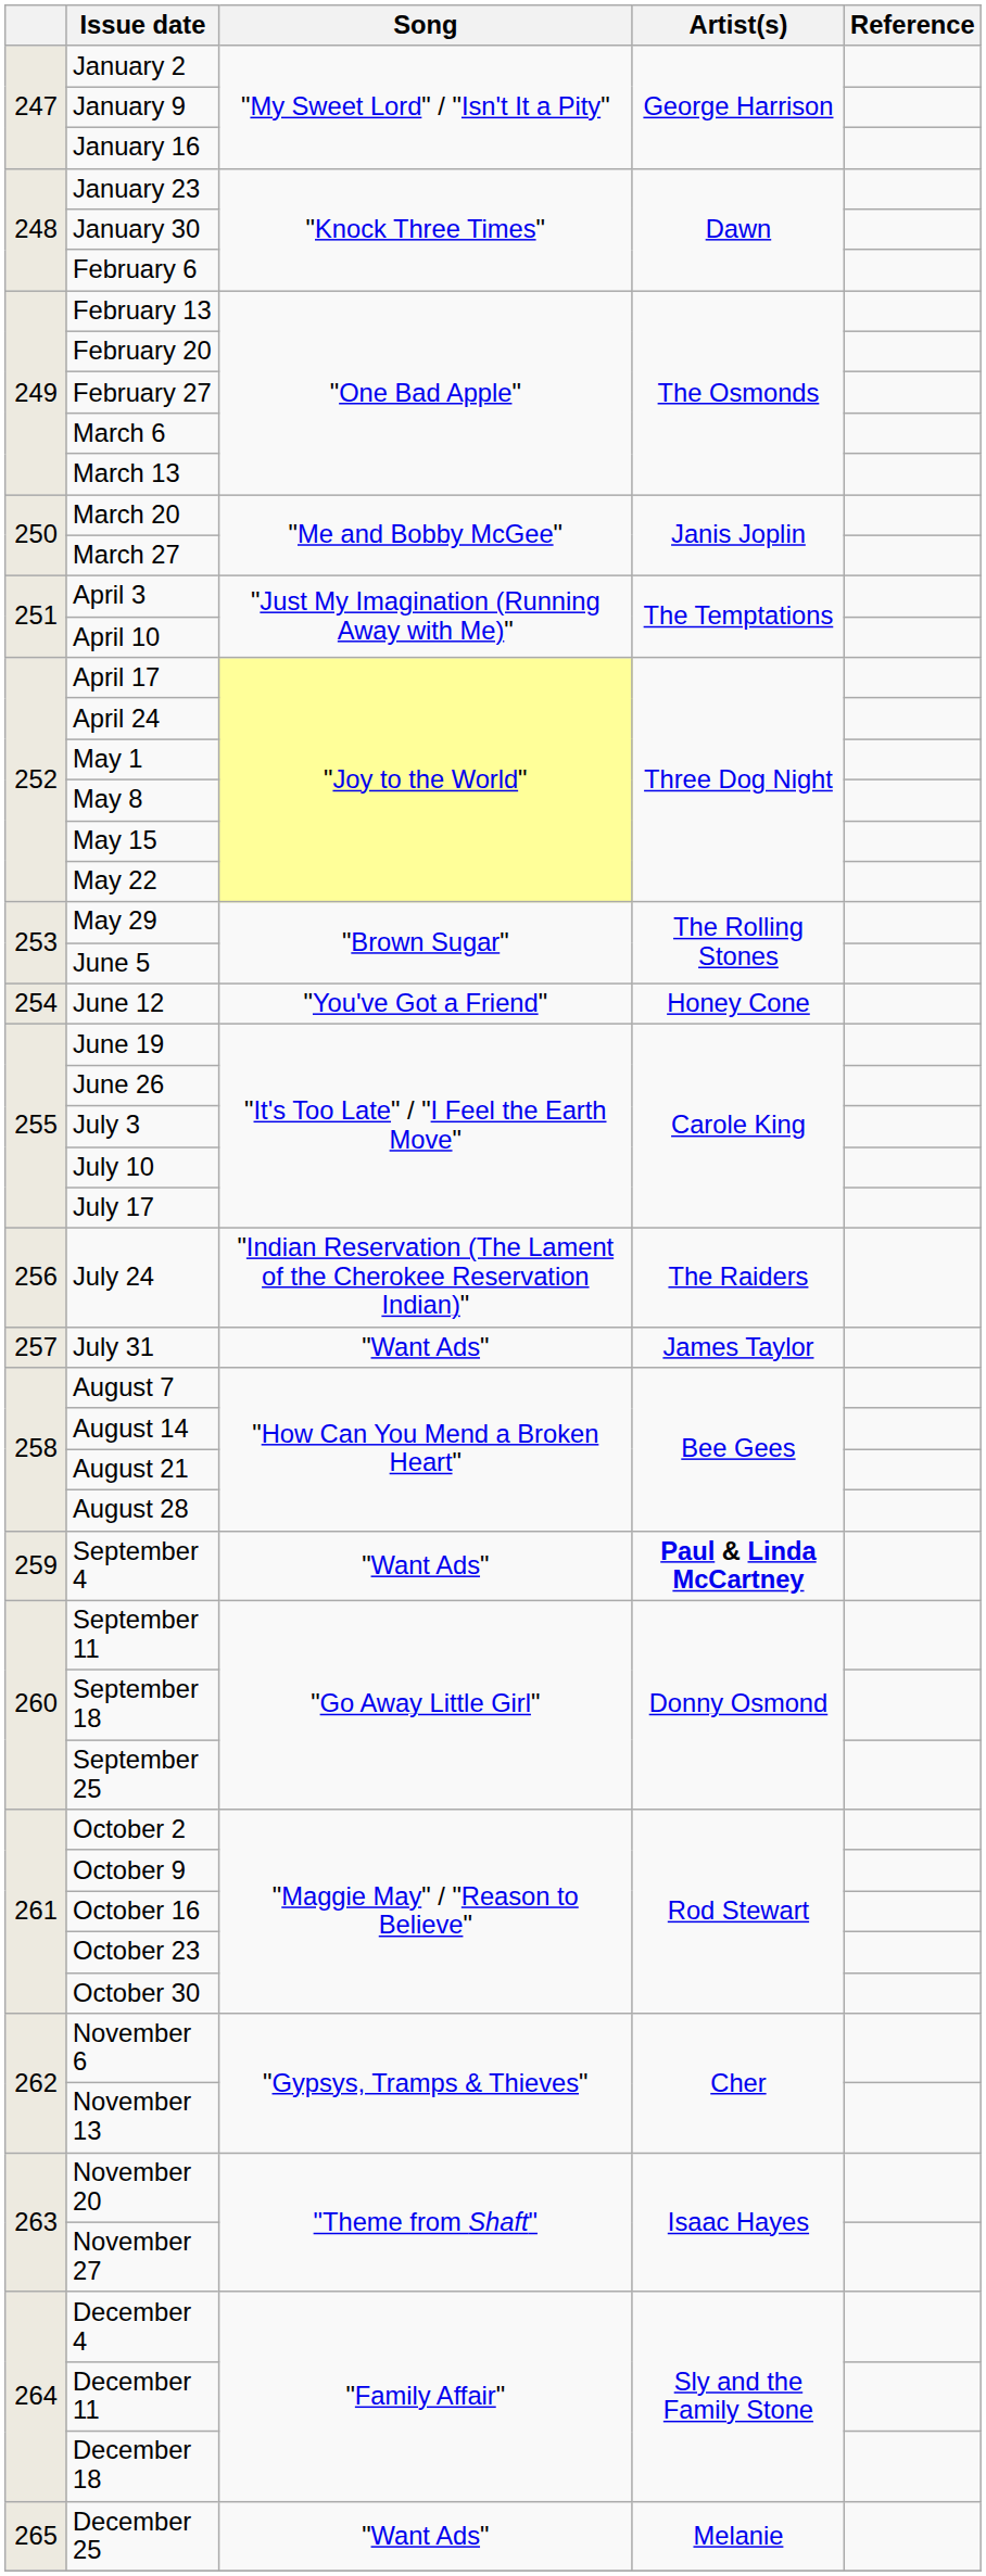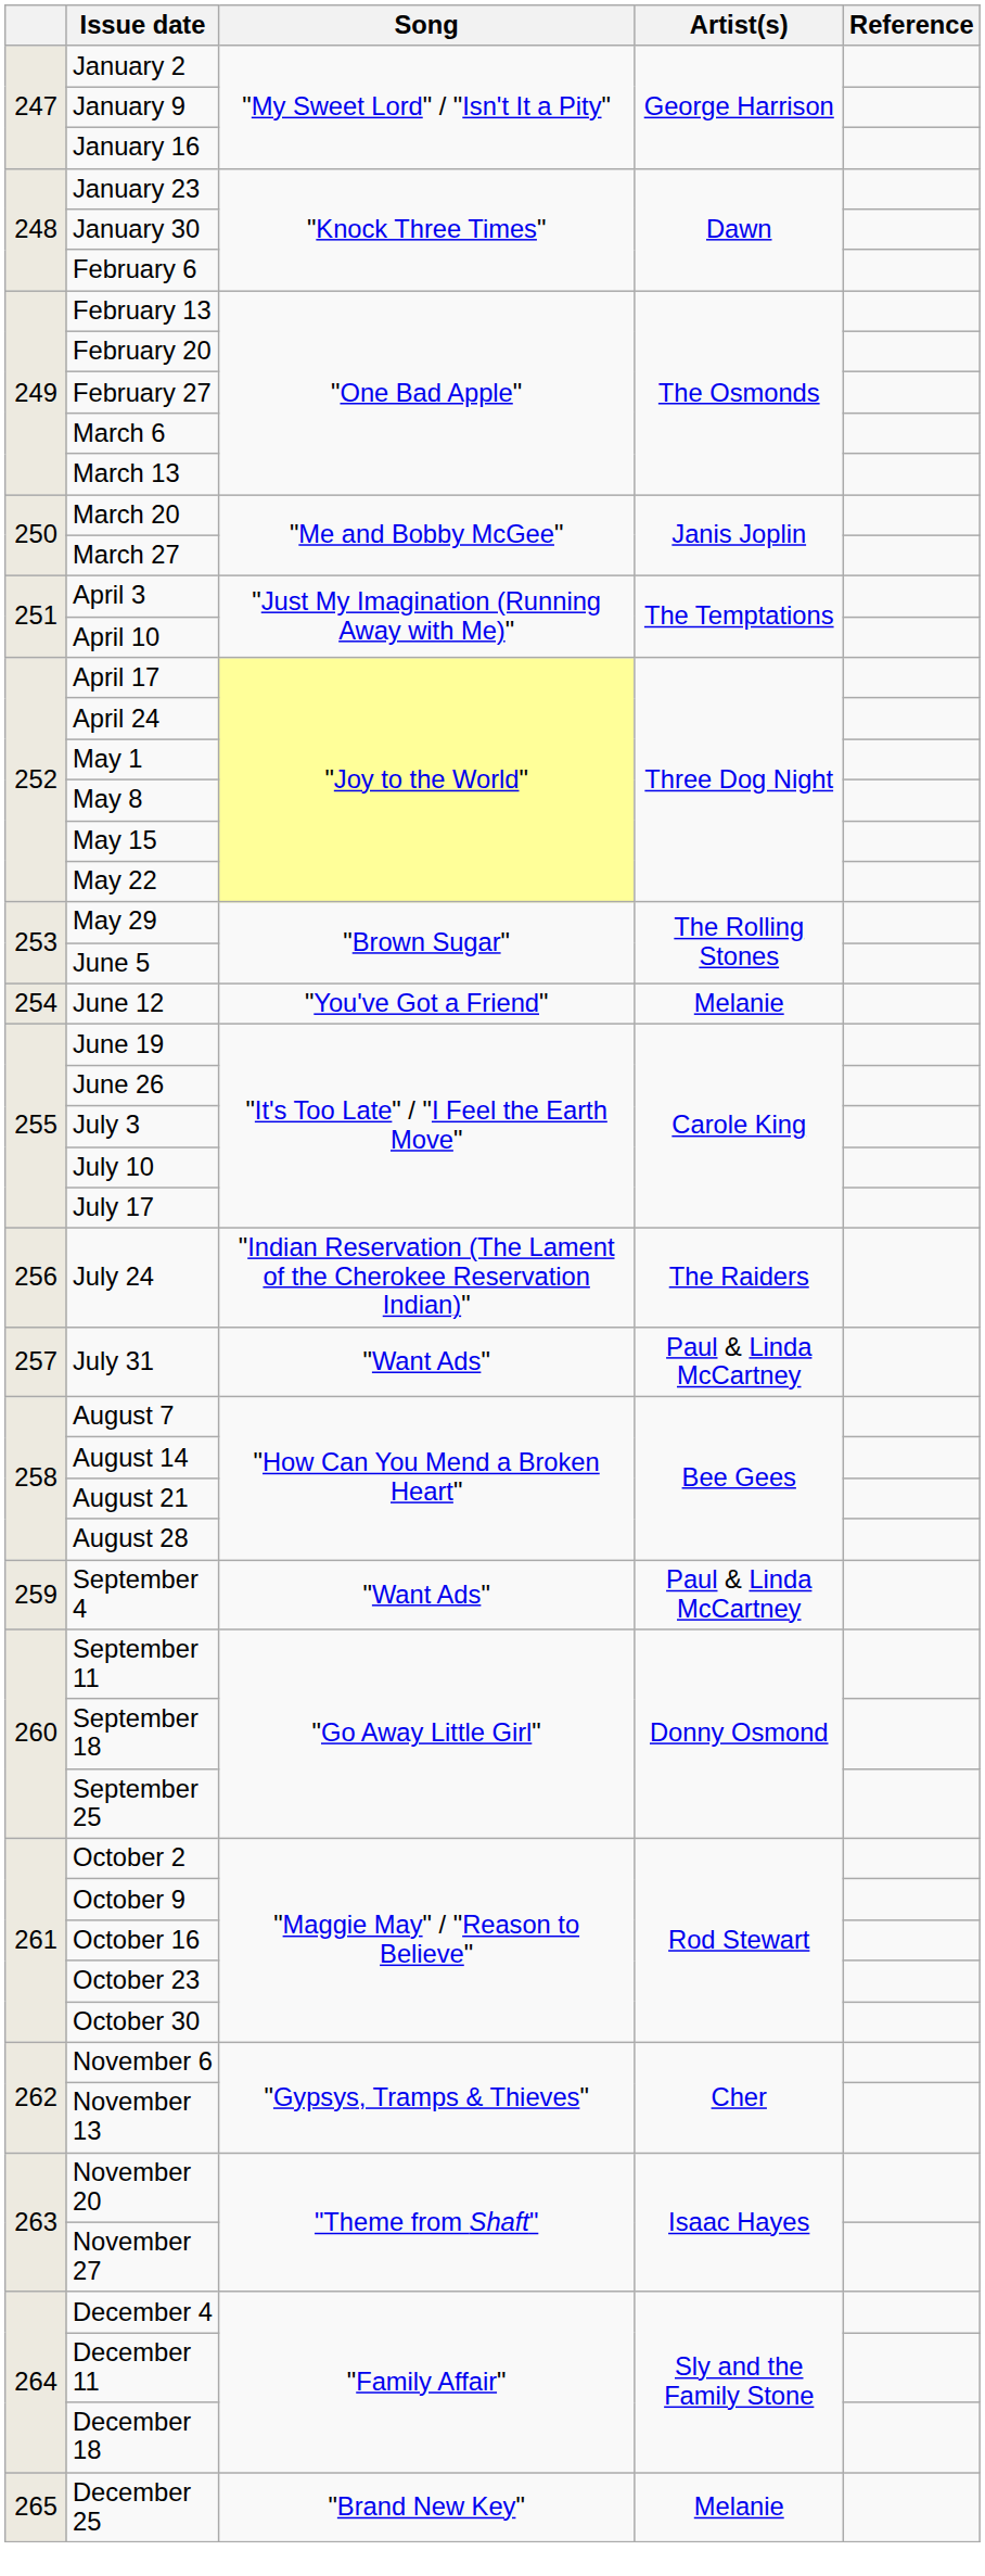June 12 | Artist(s): Honey Cone -> Melanie
July 31 | Artist(s): James Taylor -> Paul & Linda McCartney
September 4 | Artist(s): bold -> normal
December 25 | Song: "Want Ads" -> "Brand New Key"
